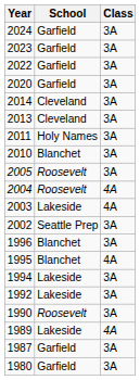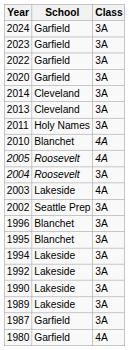2010 | Class: 3A -> 4A
2005 | Class: 3A -> 4A
2004 | Class: 4A -> 3A
1995 | Class: 4A -> 3A
1990 | School: Roosevelt -> Lakeside
1989 | Class: 4A -> 3A
1980 | Class: 3A -> 4A
